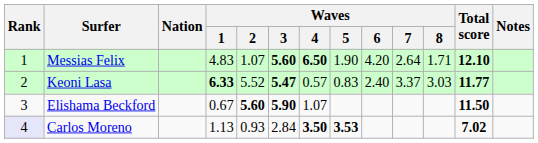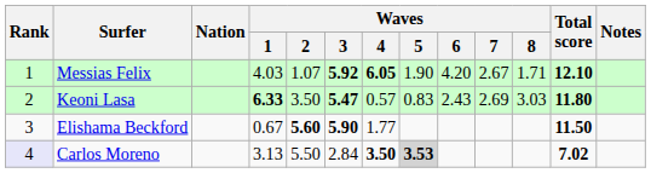Messias Felix | Waves / 1: 4.83 -> 4.03
Messias Felix | Waves / 3: 5.60 -> 5.92
Messias Felix | Waves / 4: 6.50 -> 6.05
Messias Felix | Waves / 7: 2.64 -> 2.67
Keoni Lasa | Waves / 2: 5.52 -> 3.50
Keoni Lasa | Waves / 6: 2.40 -> 2.43
Keoni Lasa | Waves / 7: 3.37 -> 2.69
Keoni Lasa | Total score: 11.77 -> 11.80
Elishama Beckford | Waves / 4: 1.07 -> 1.77
Carlos Moreno | Waves / 1: 1.13 -> 3.13
Carlos Moreno | Waves / 2: 0.93 -> 5.50
Carlos Moreno | Waves / 5: no background -> lightgrey background
